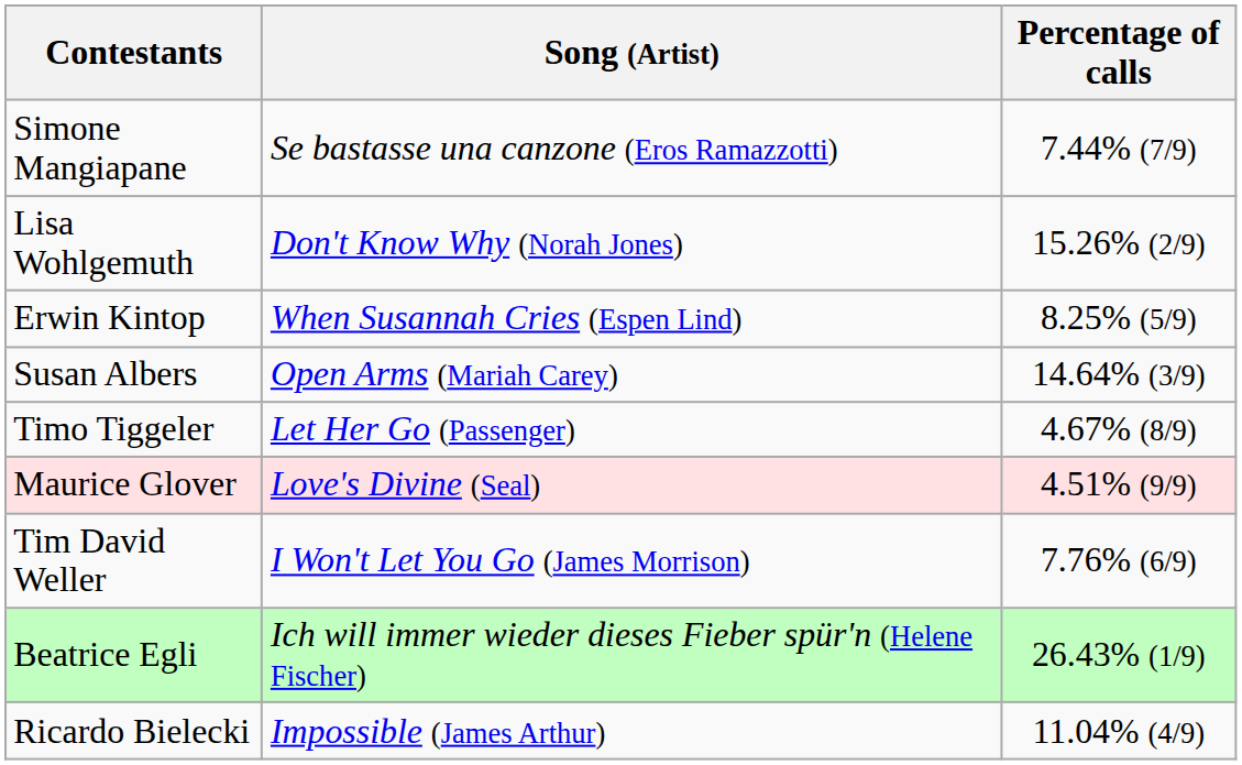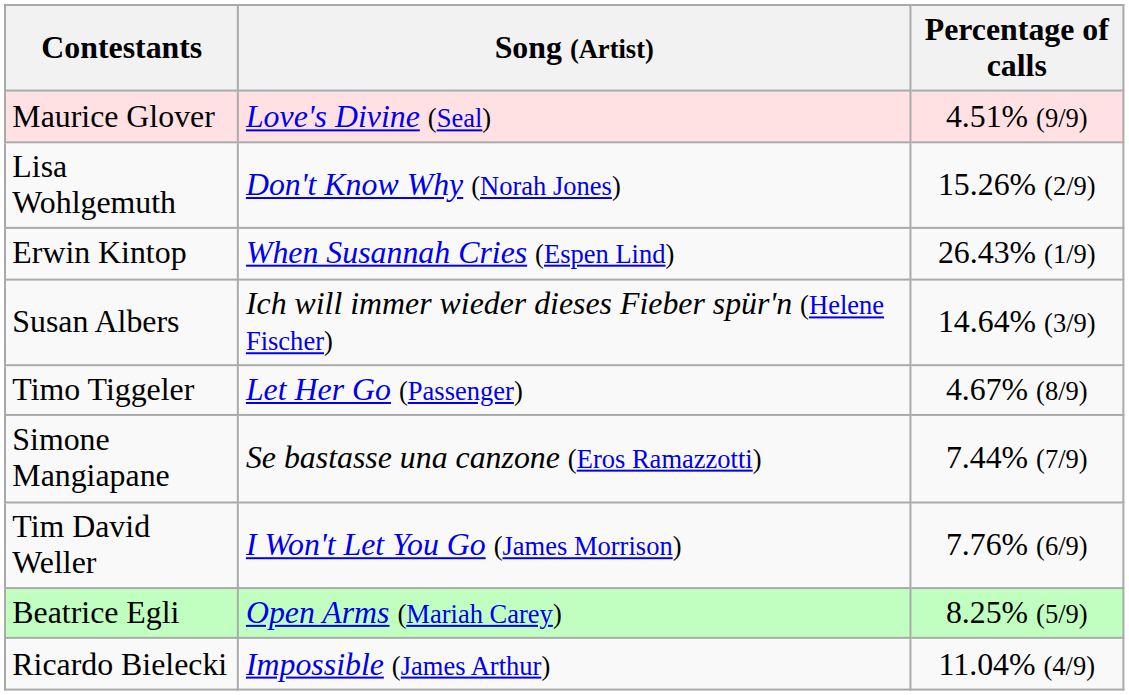rows swapped: Maurice Glover <-> Simone Mangiapane
Erwin Kintop | Percentage of calls: 8.25% (5/9) -> 26.43% (1/9)
Susan Albers | Song (Artist): Open Arms (Mariah Carey) -> Ich will immer wieder dieses Fieber spür'n (Helene Fischer)
Beatrice Egli | Song (Artist): Ich will immer wieder dieses Fieber spür'n (Helene Fischer) -> Open Arms (Mariah Carey)
Beatrice Egli | Percentage of calls: 26.43% (1/9) -> 8.25% (5/9)
